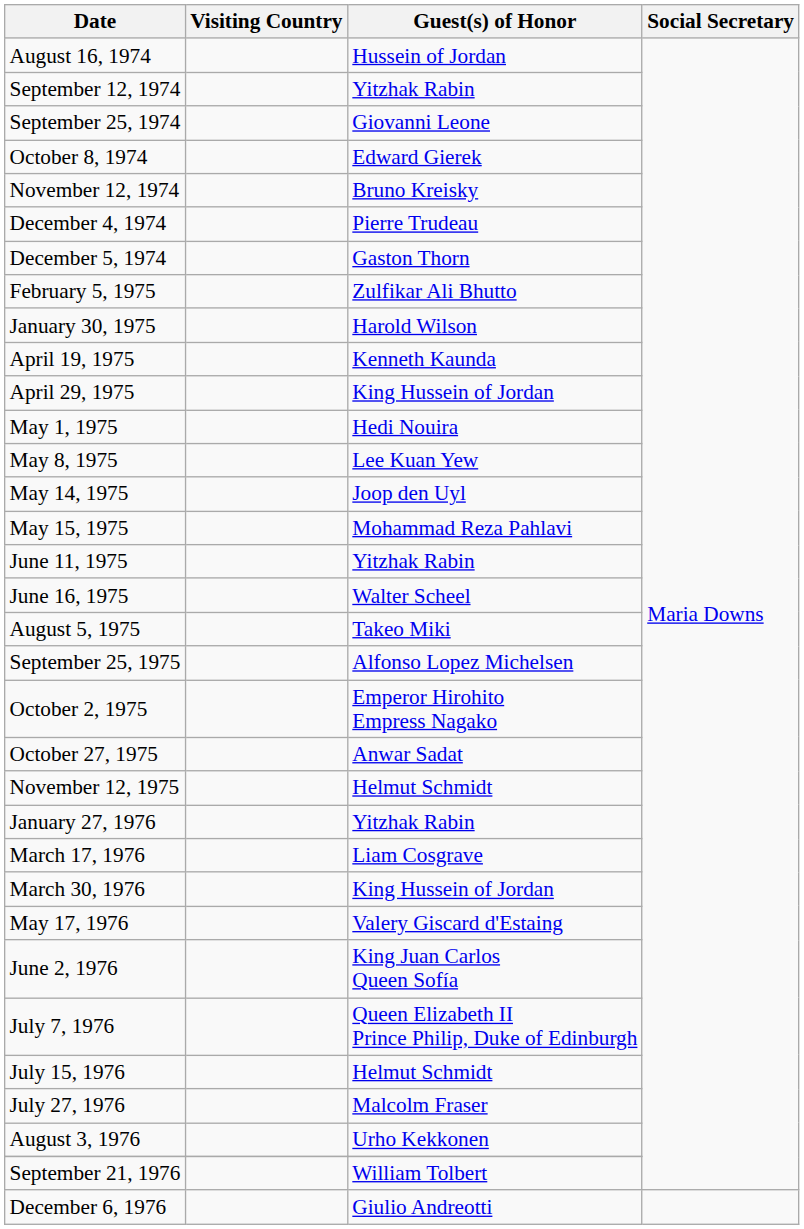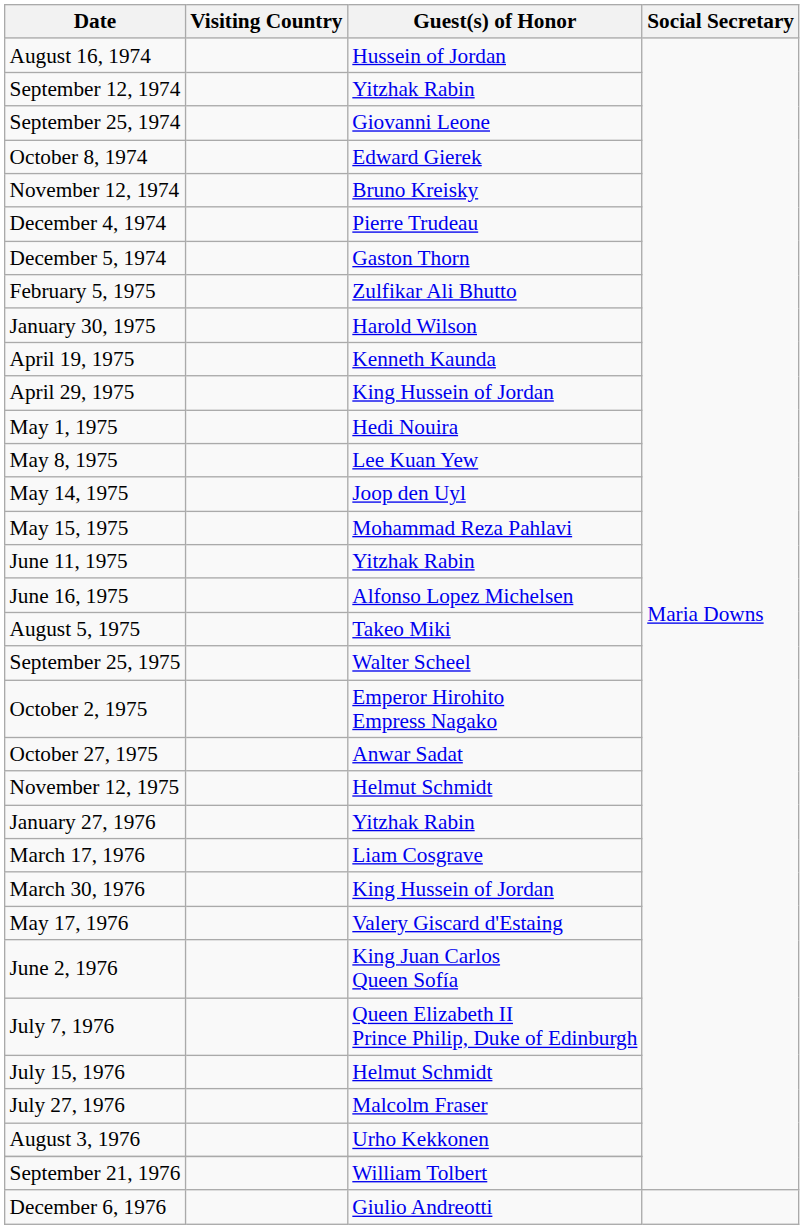June 16, 1975 | Guest(s) of Honor: Walter Scheel -> Alfonso Lopez Michelsen
September 25, 1975 | Guest(s) of Honor: Alfonso Lopez Michelsen -> Walter Scheel
